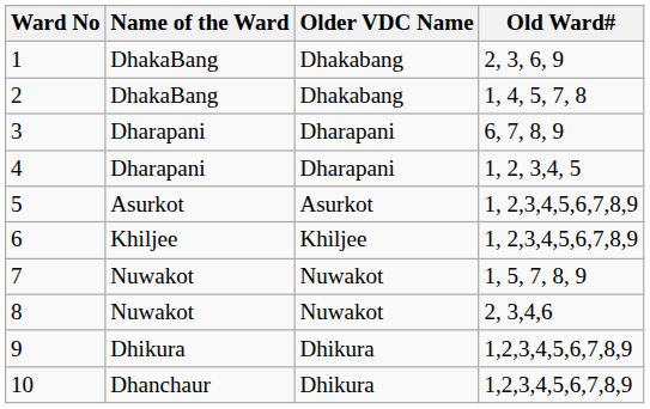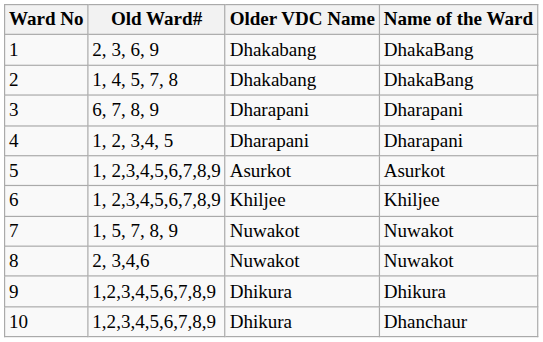columns swapped: Name of the Ward <-> Old Ward#
